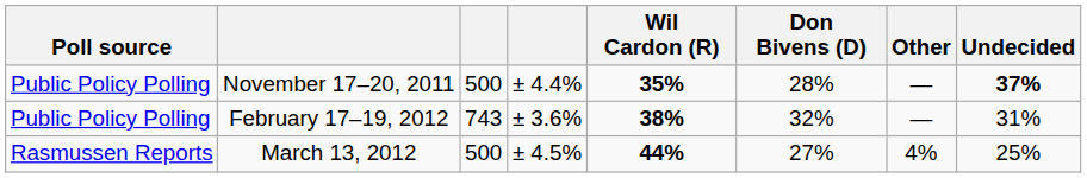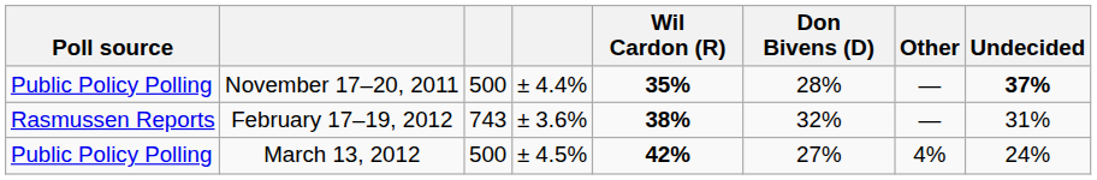February 17–19, 2012 | Poll source: Public Policy Polling -> Rasmussen Reports
March 13, 2012 | Poll source: Rasmussen Reports -> Public Policy Polling
March 13, 2012 | Wil Cardon (R): 44% -> 42%
March 13, 2012 | Undecided: 25% -> 24%
